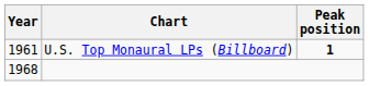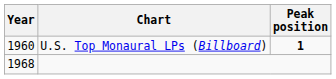U.S. Top Monaural LPs (Billboard) | Year: 1961 -> 1960
